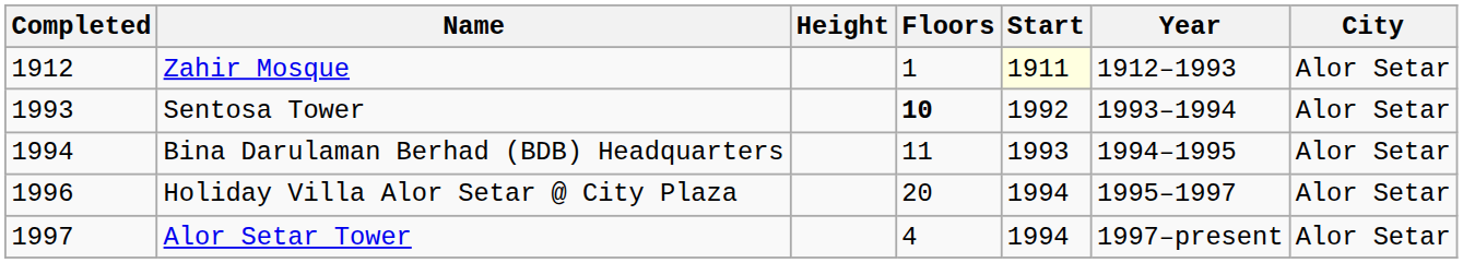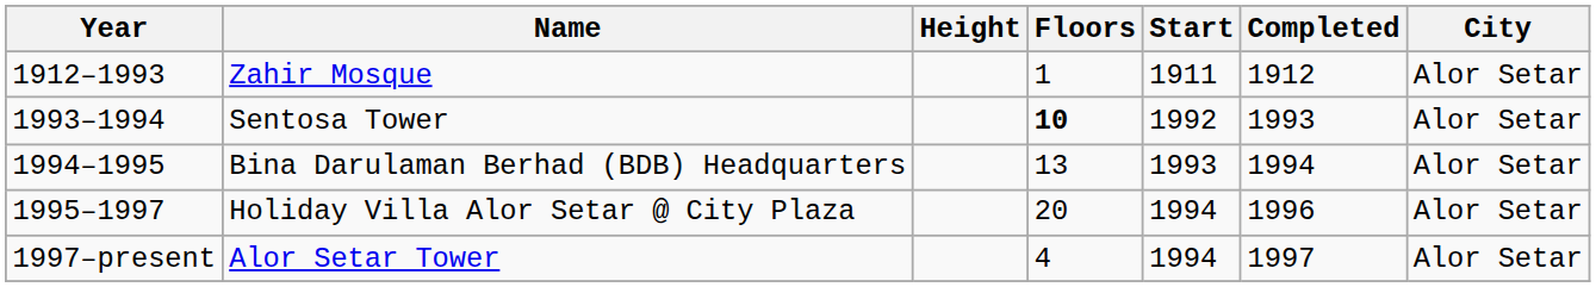columns swapped: Year <-> Completed
Zahir Mosque | Start: lightyellow background -> no background
Bina Darulaman Berhad (BDB) Headquarters | Floors: 11 -> 13
